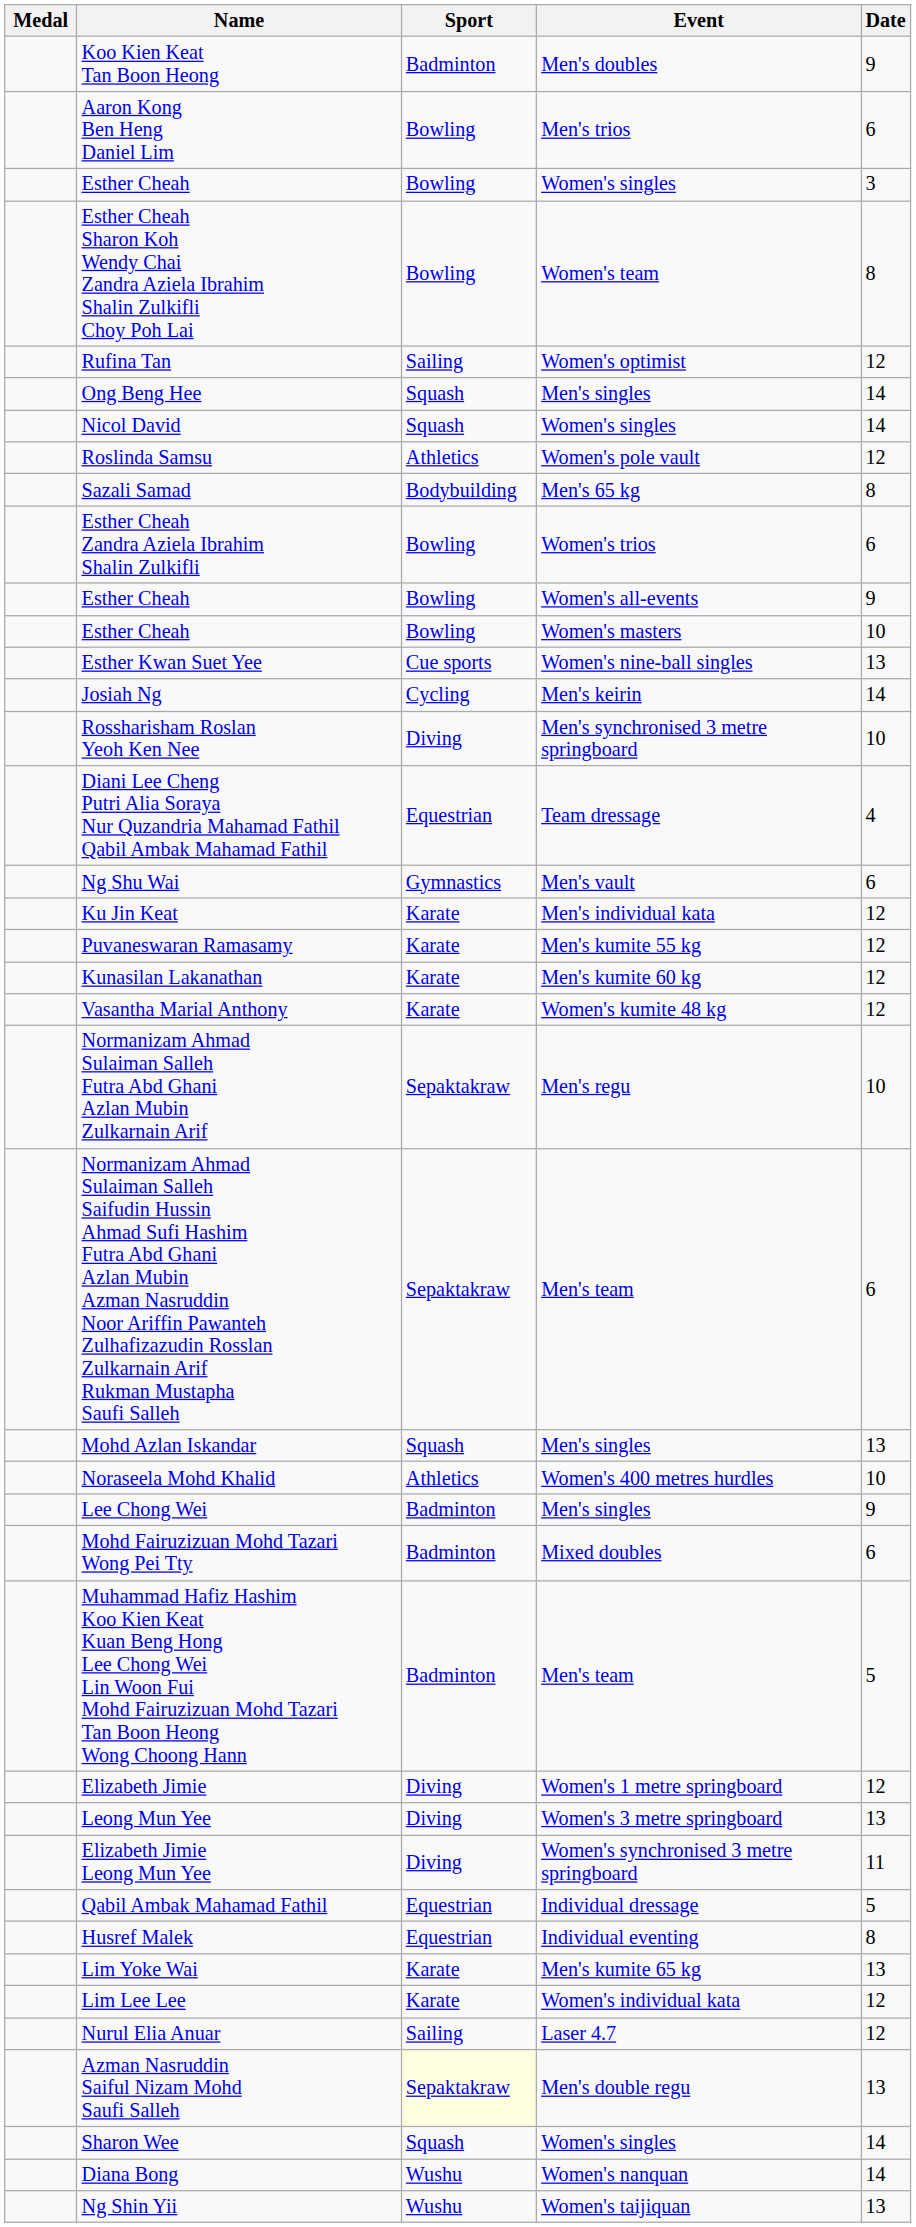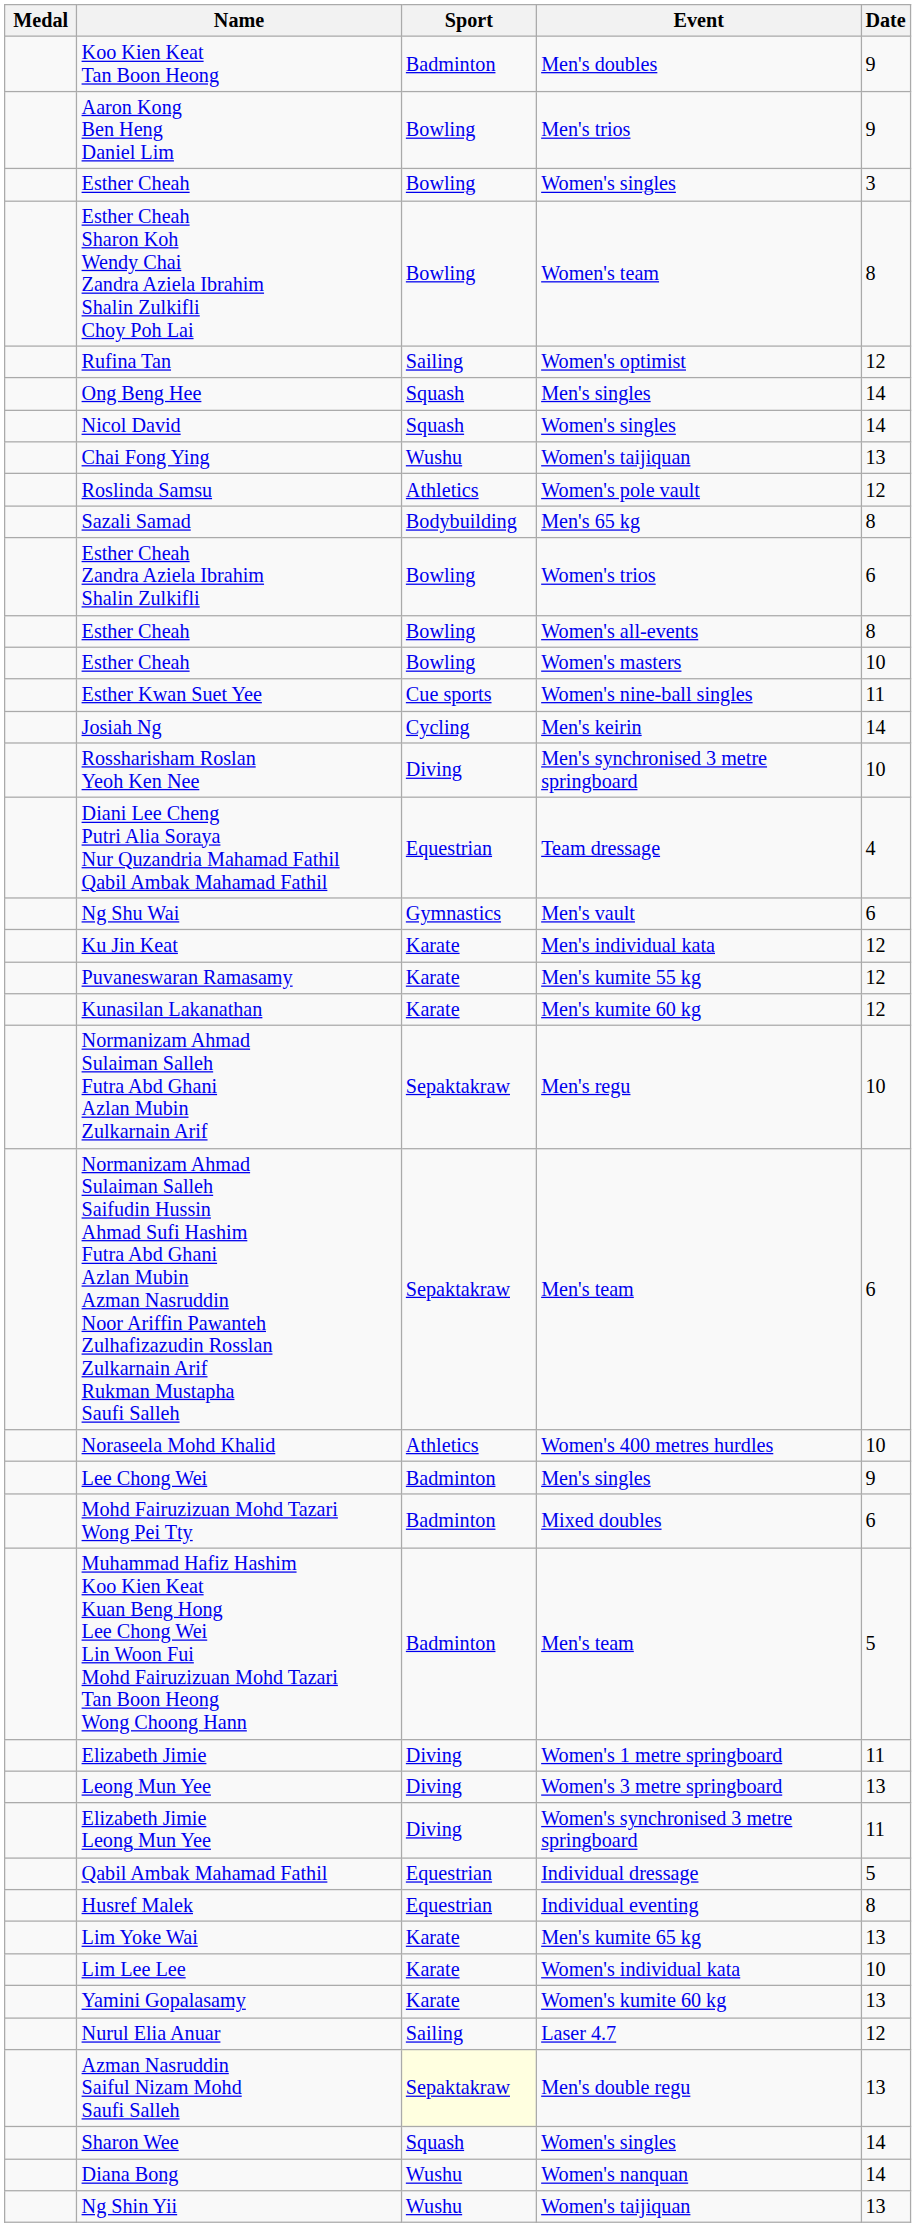Aaron Kong Ben Heng Daniel Lim | Date: 6 -> 9
+ row: Chai Fong Ying | Wushu | Women's taijiquan | 13
Esther Cheah / Women's all-events | Date: 9 -> 8
Esther Kwan Suet Yee | Date: 13 -> 11
- row: Vasantha Marial Anthony | Karate | Women's kumite 48 kg | 12
- row: Mohd Azlan Iskandar | Squash | Men's singles | 13
Elizabeth Jimie | Date: 12 -> 11
Lim Lee Lee | Date: 12 -> 10
+ row: Yamini Gopalasamy | Karate | Women's kumite 60 kg | 13
